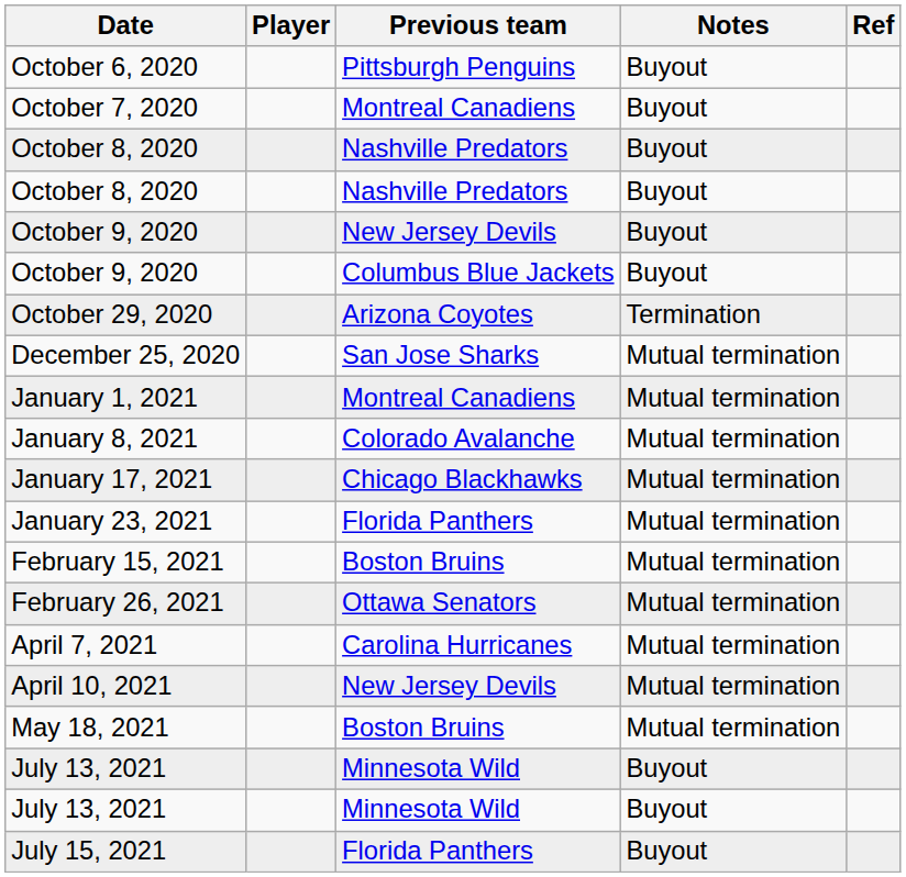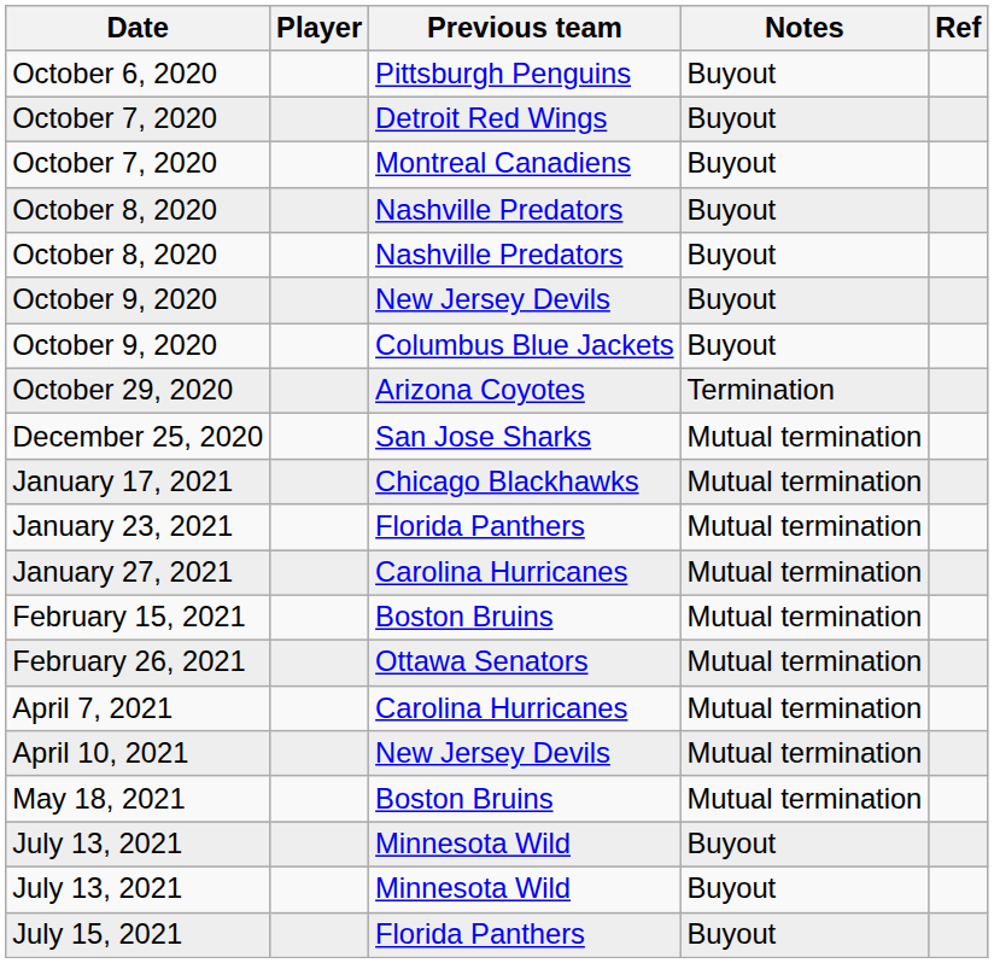+ row: October 7, 2020 | Detroit Red Wings | Buyout
- row: January 1, 2021 | Montreal Canadiens | Mutual termination
- row: January 8, 2021 | Colorado Avalanche | Mutual termination
+ row: January 27, 2021 | Carolina Hurricanes | Mutual termination
